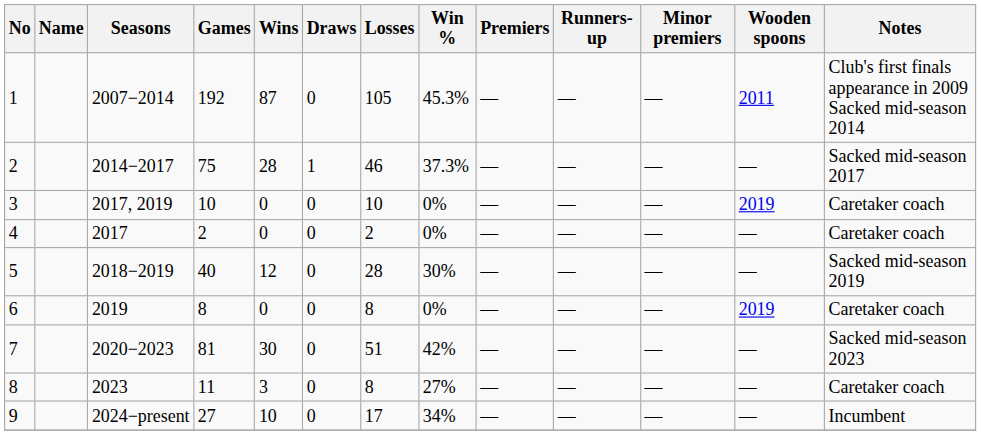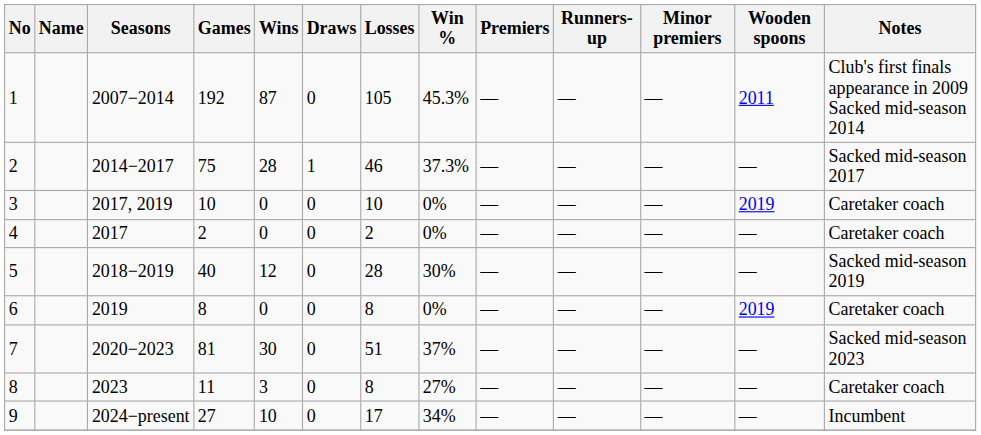7 | Win %: 42% -> 37%
